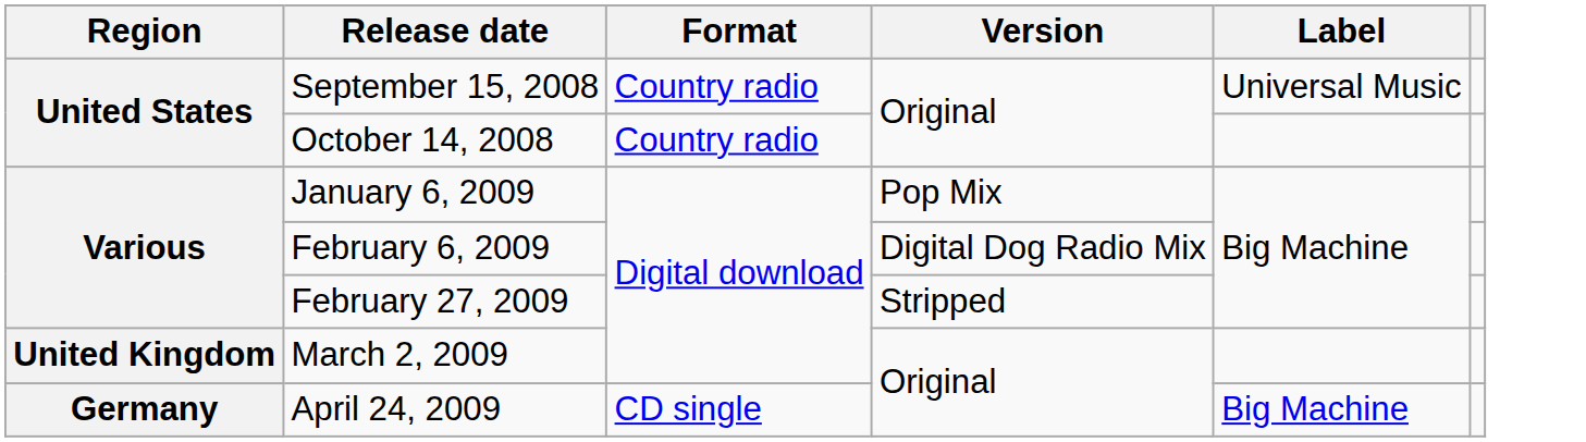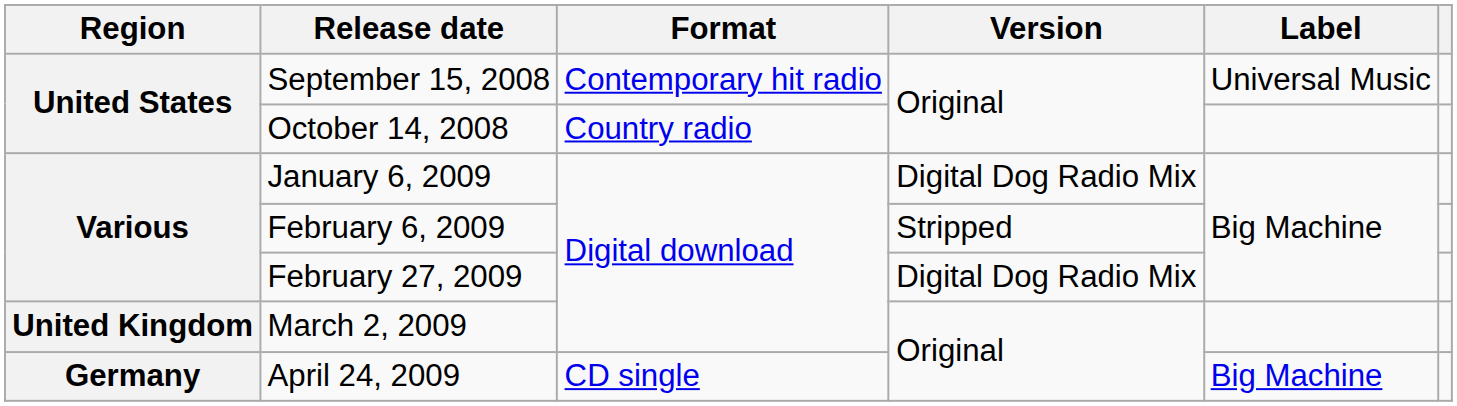September 15, 2008 | Format: Country radio -> Contemporary hit radio
January 6, 2009 | Version: Pop Mix -> Digital Dog Radio Mix
February 6, 2009 | Version: Digital Dog Radio Mix -> Stripped
February 27, 2009 | Version: Stripped -> Digital Dog Radio Mix
